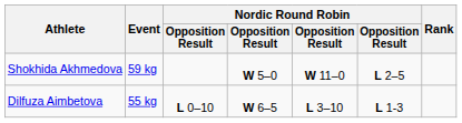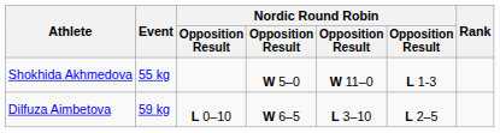Shokhida Akhmedova | Event: 59 kg -> 55 kg
Shokhida Akhmedova | column 6: L 2–5 -> L 1-3
Dilfuza Aimbetova | Event: 55 kg -> 59 kg
Dilfuza Aimbetova | column 6: L 1-3 -> L 2–5
